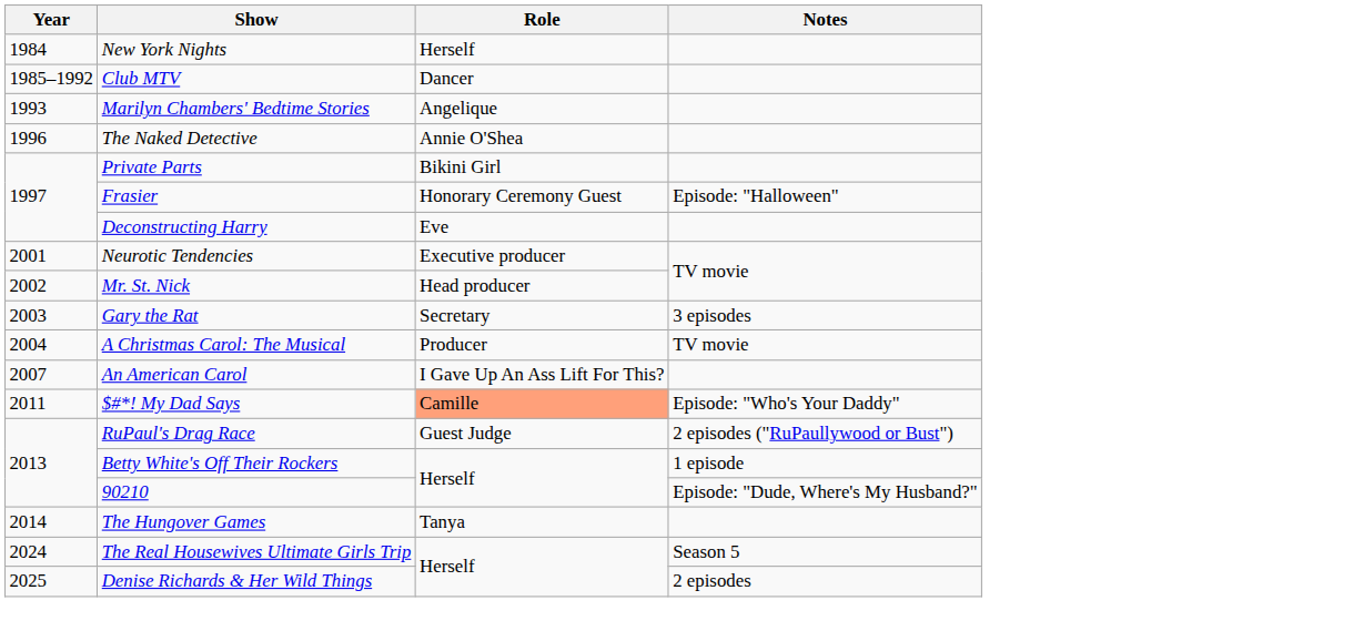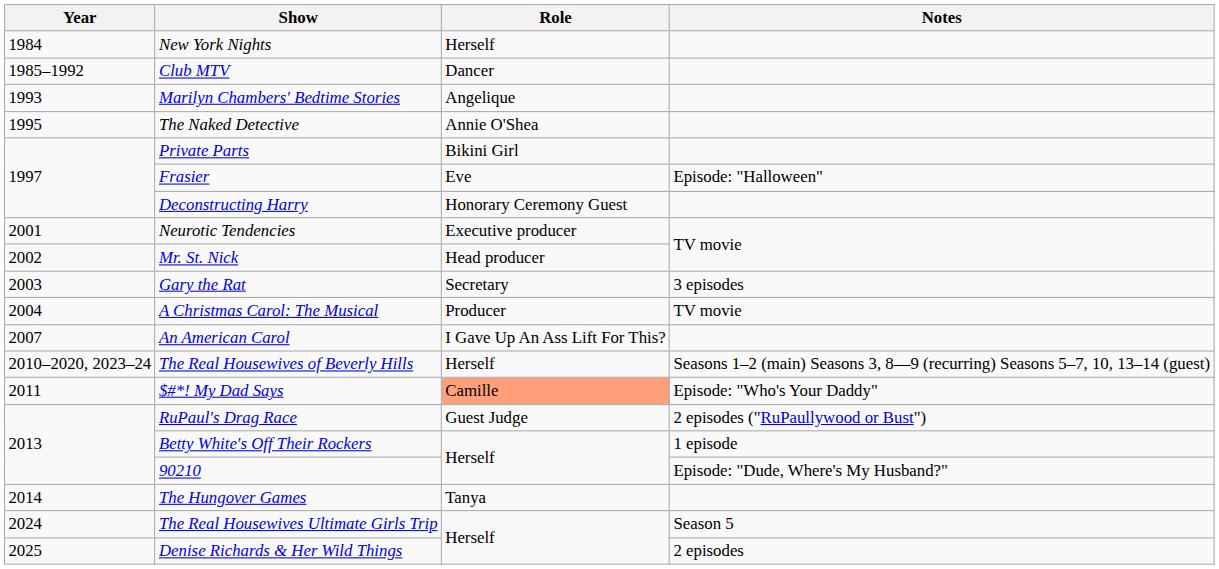The Naked Detective | Year: 1996 -> 1995
Frasier | Role: Honorary Ceremony Guest -> Eve
Deconstructing Harry | Role: Eve -> Honorary Ceremony Guest
+ row: 2010–2020, 2023–24 | The Real Housewives of Beverly Hills | Herself | Seasons 1–2 (main) Seasons 3, 8—9 (recurring) Seasons 5–7, 10, 13–14 (guest)
